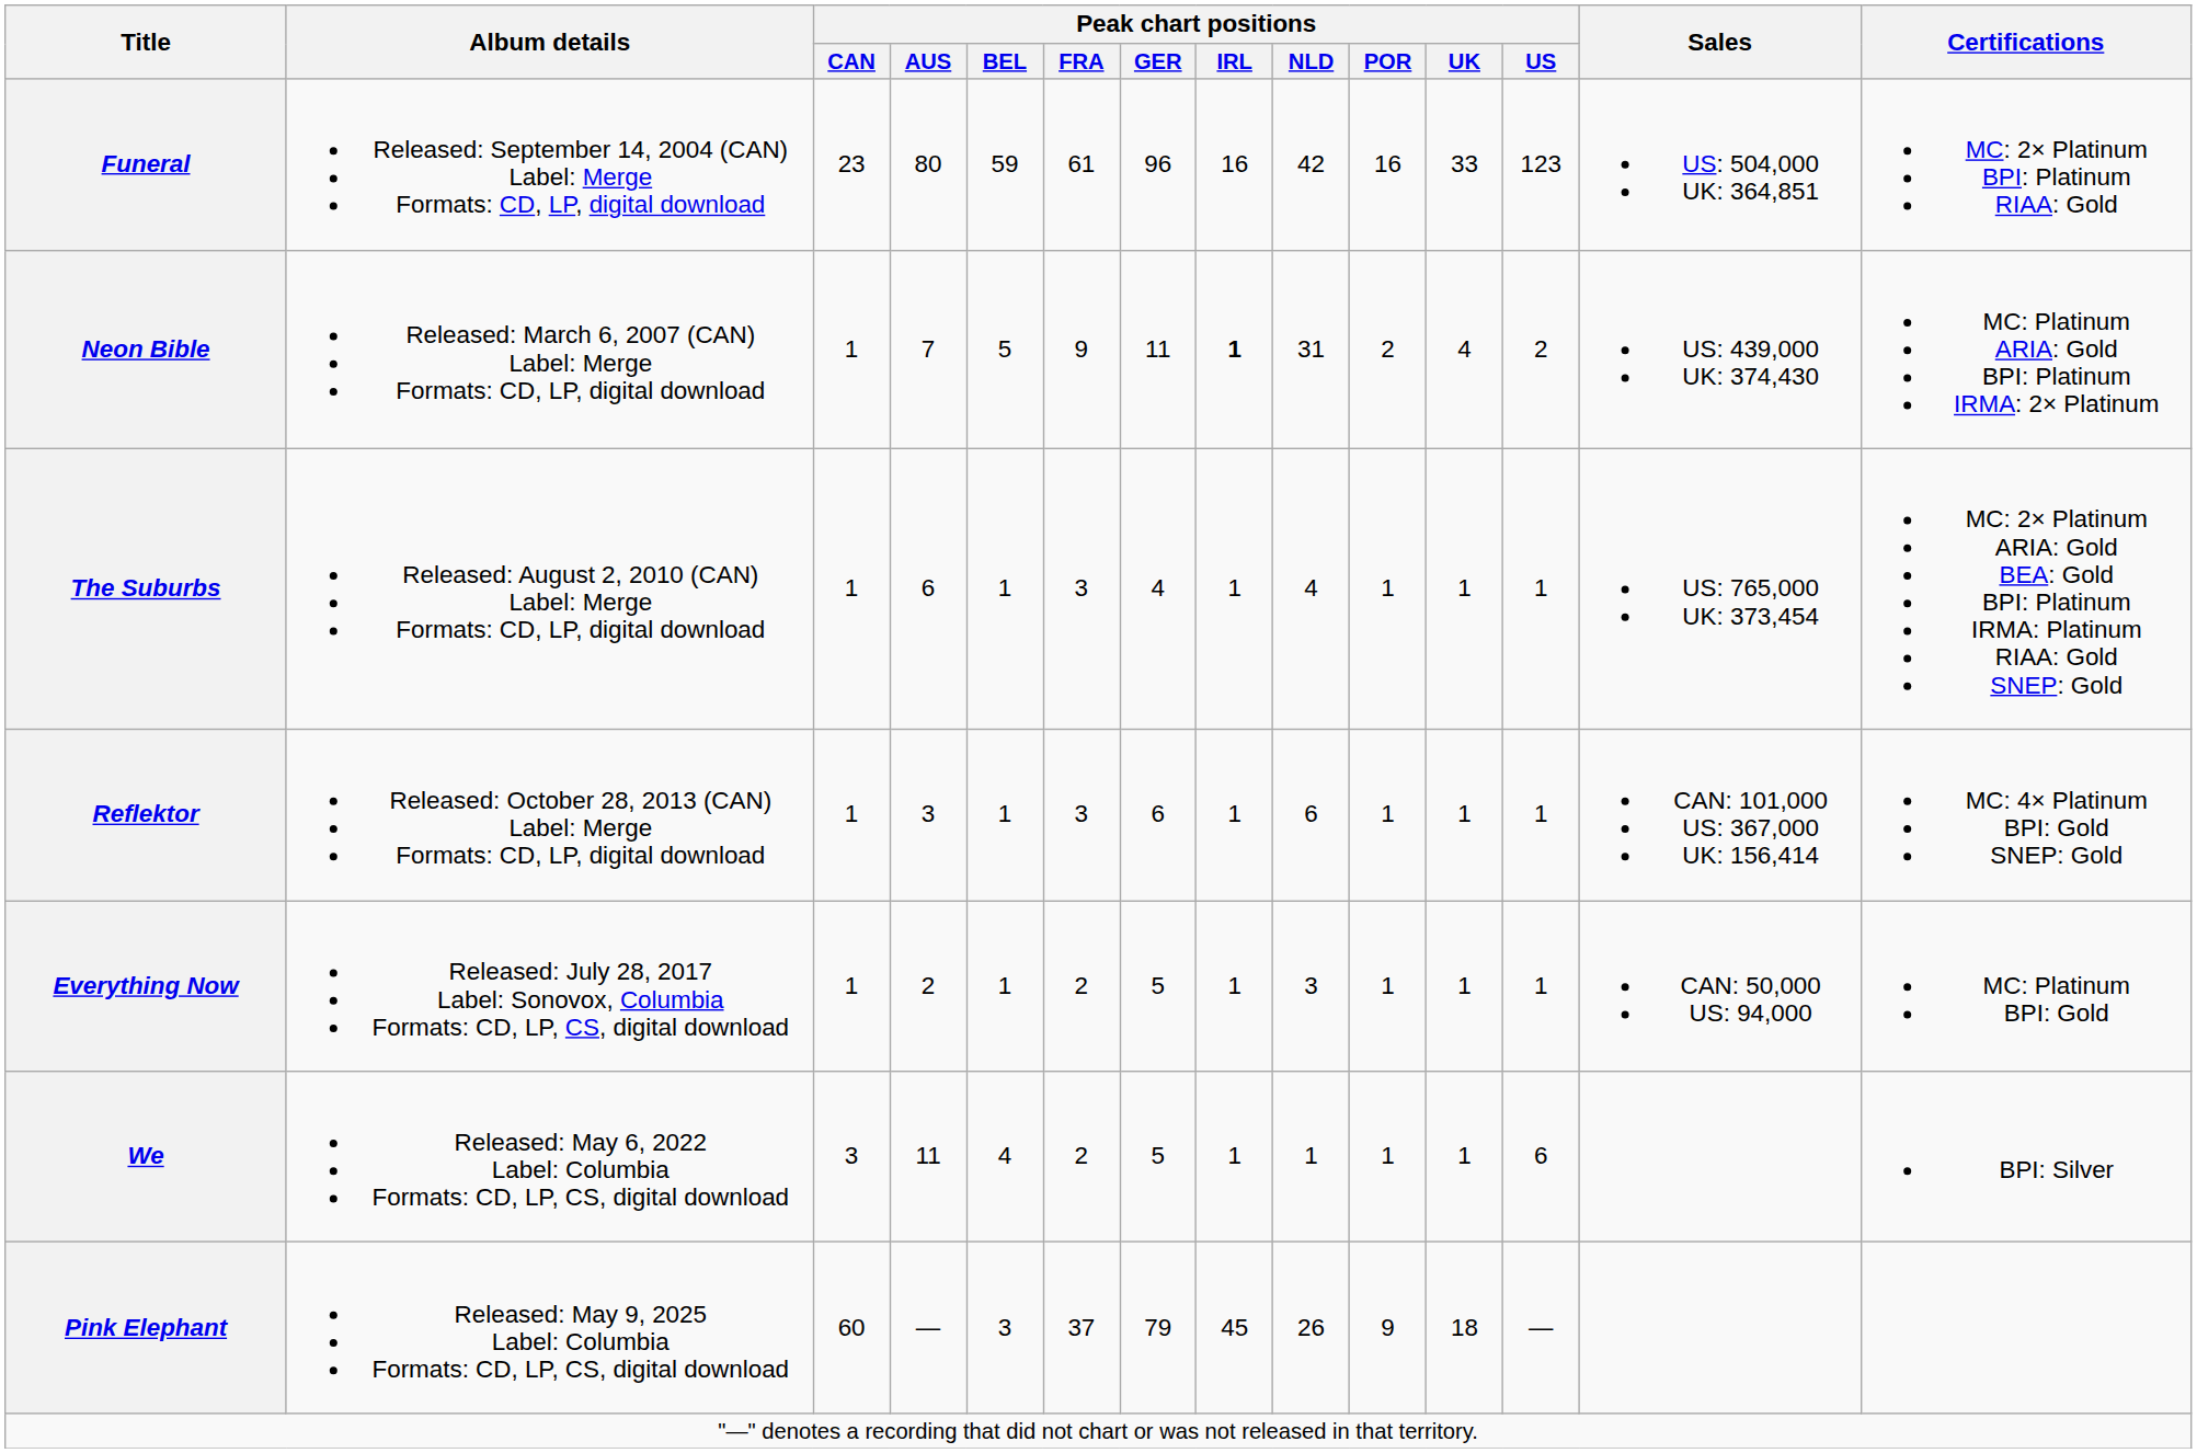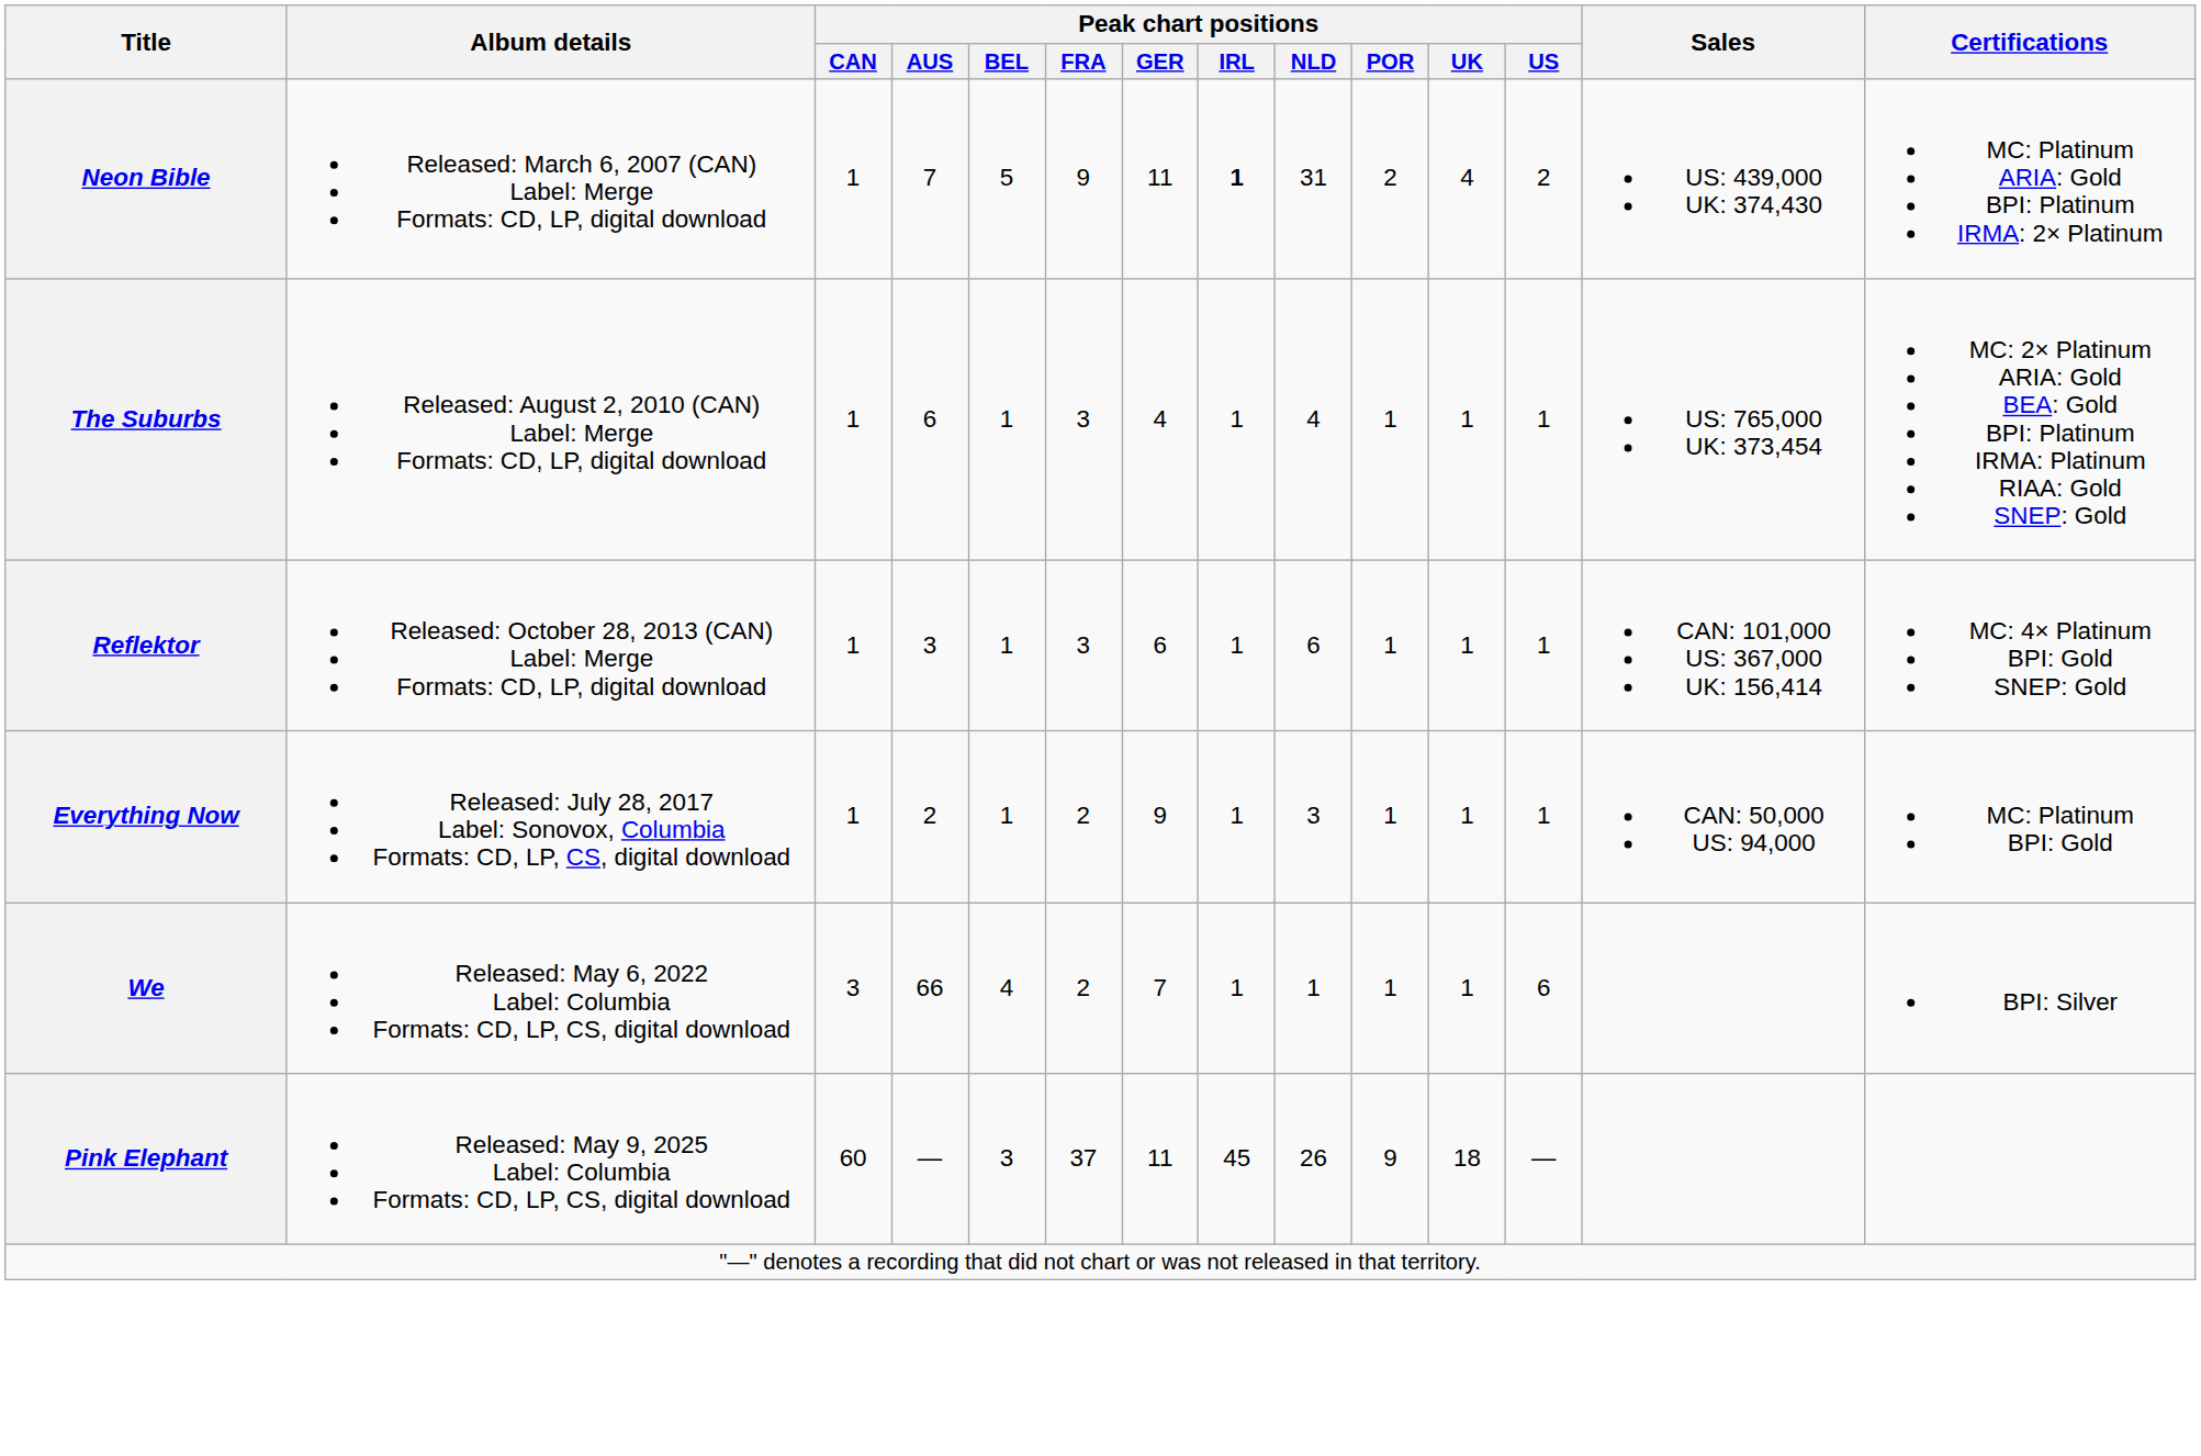- row: Funeral | Released: September 14, 2004 (CAN) Label: Merge Formats: CD, LP, digital download | 23 | 80 | 59 | 61 | 96 | 16 | 42 | 16 | 33 | 123 | US: 504,000 UK: 364,851 | MC: 2× Platinum BPI: Platinum RIAA: Gold
Everything Now | Peak chart positions / GER: 5 -> 9
We | Peak chart positions / AUS: 11 -> 66
We | Peak chart positions / GER: 5 -> 7
Pink Elephant | Peak chart positions / GER: 79 -> 11
